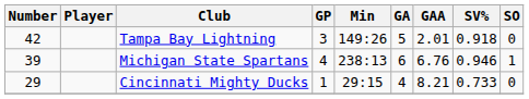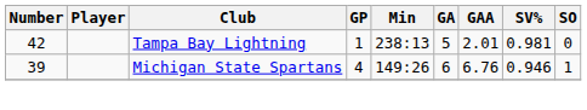Tampa Bay Lightning | GP: 3 -> 1
Tampa Bay Lightning | Min: 149:26 -> 238:13
Tampa Bay Lightning | SV%: 0.918 -> 0.981
Michigan State Spartans | Min: 238:13 -> 149:26
- row: 29 | Cincinnati Mighty Ducks | 1 | 29:15 | 4 | 8.21 | 0.733 | 0
